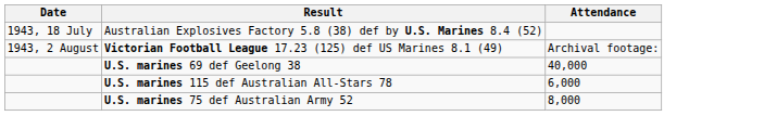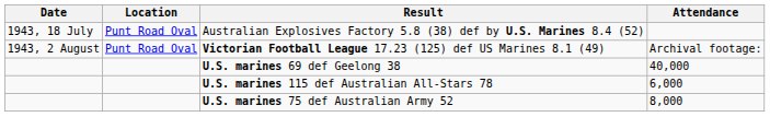+ column: Location | Punt Road Oval | Punt Road Oval
